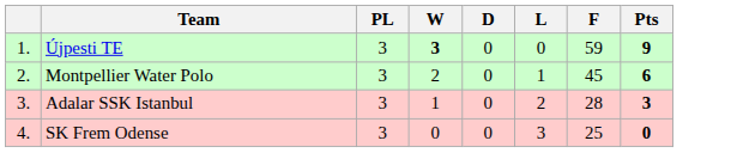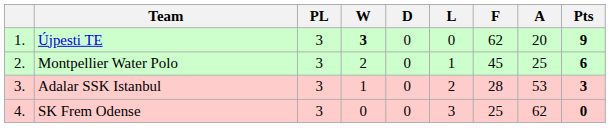+ column: A | 20 | 25 | 53 | 62
Újpesti TE | F: 59 -> 62
